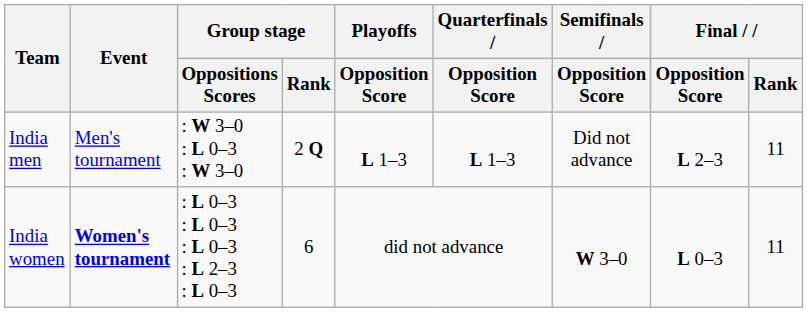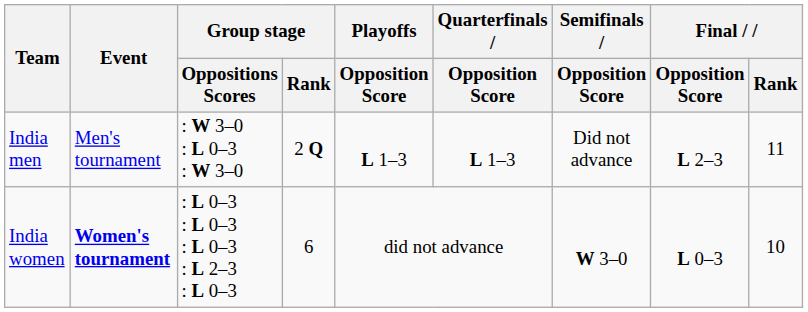India women | Final / Rank: 11 -> 10
